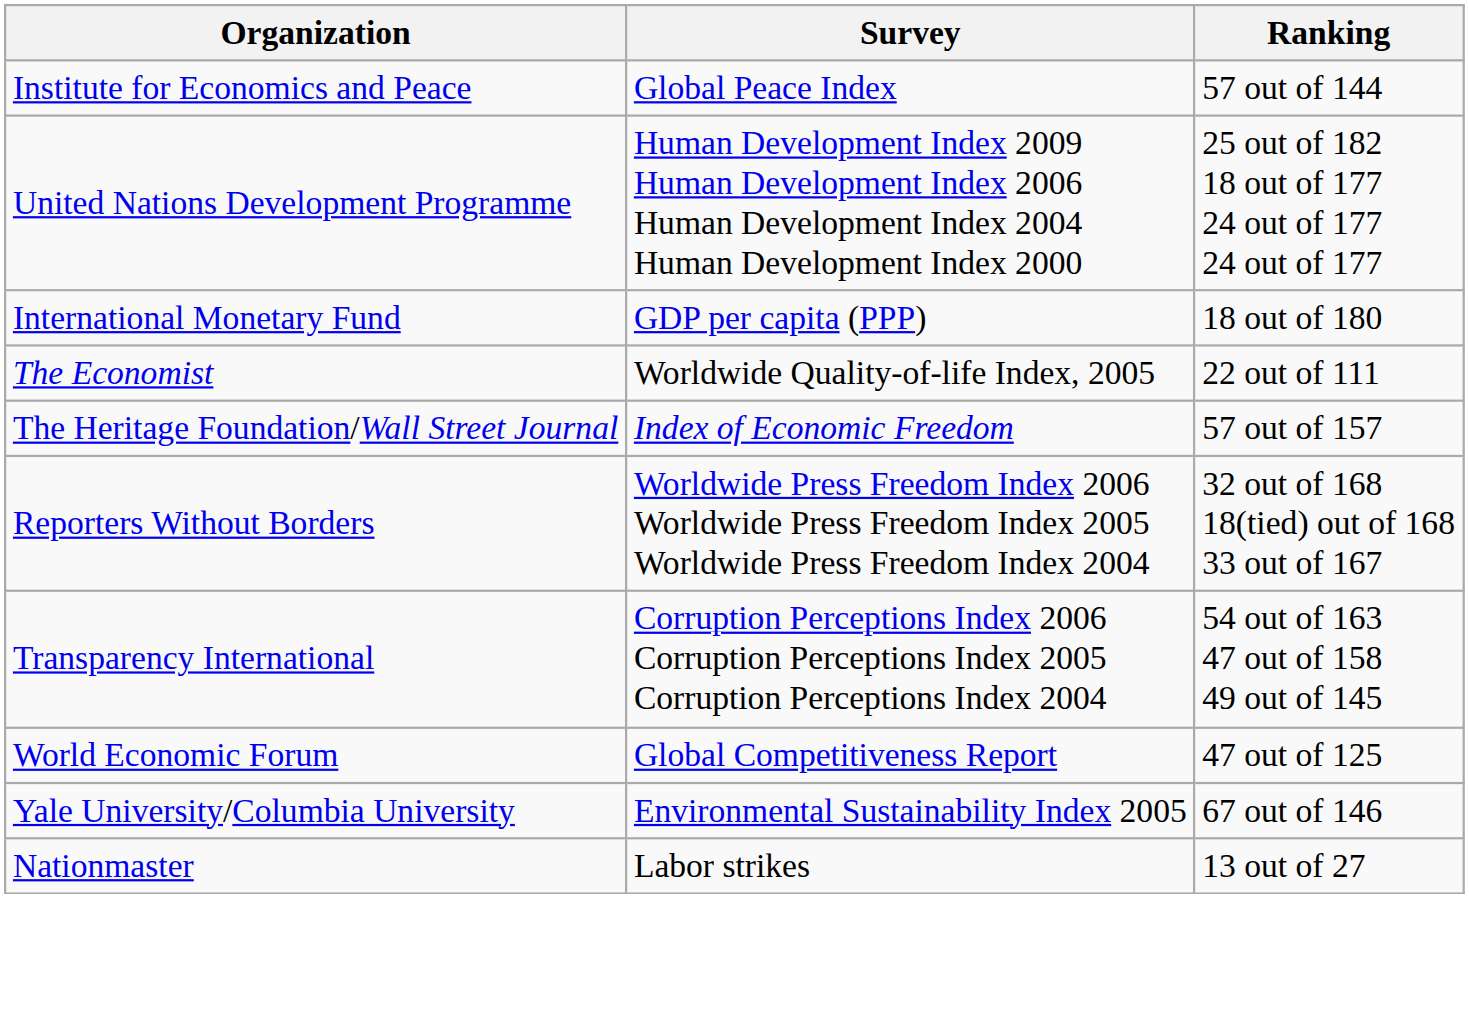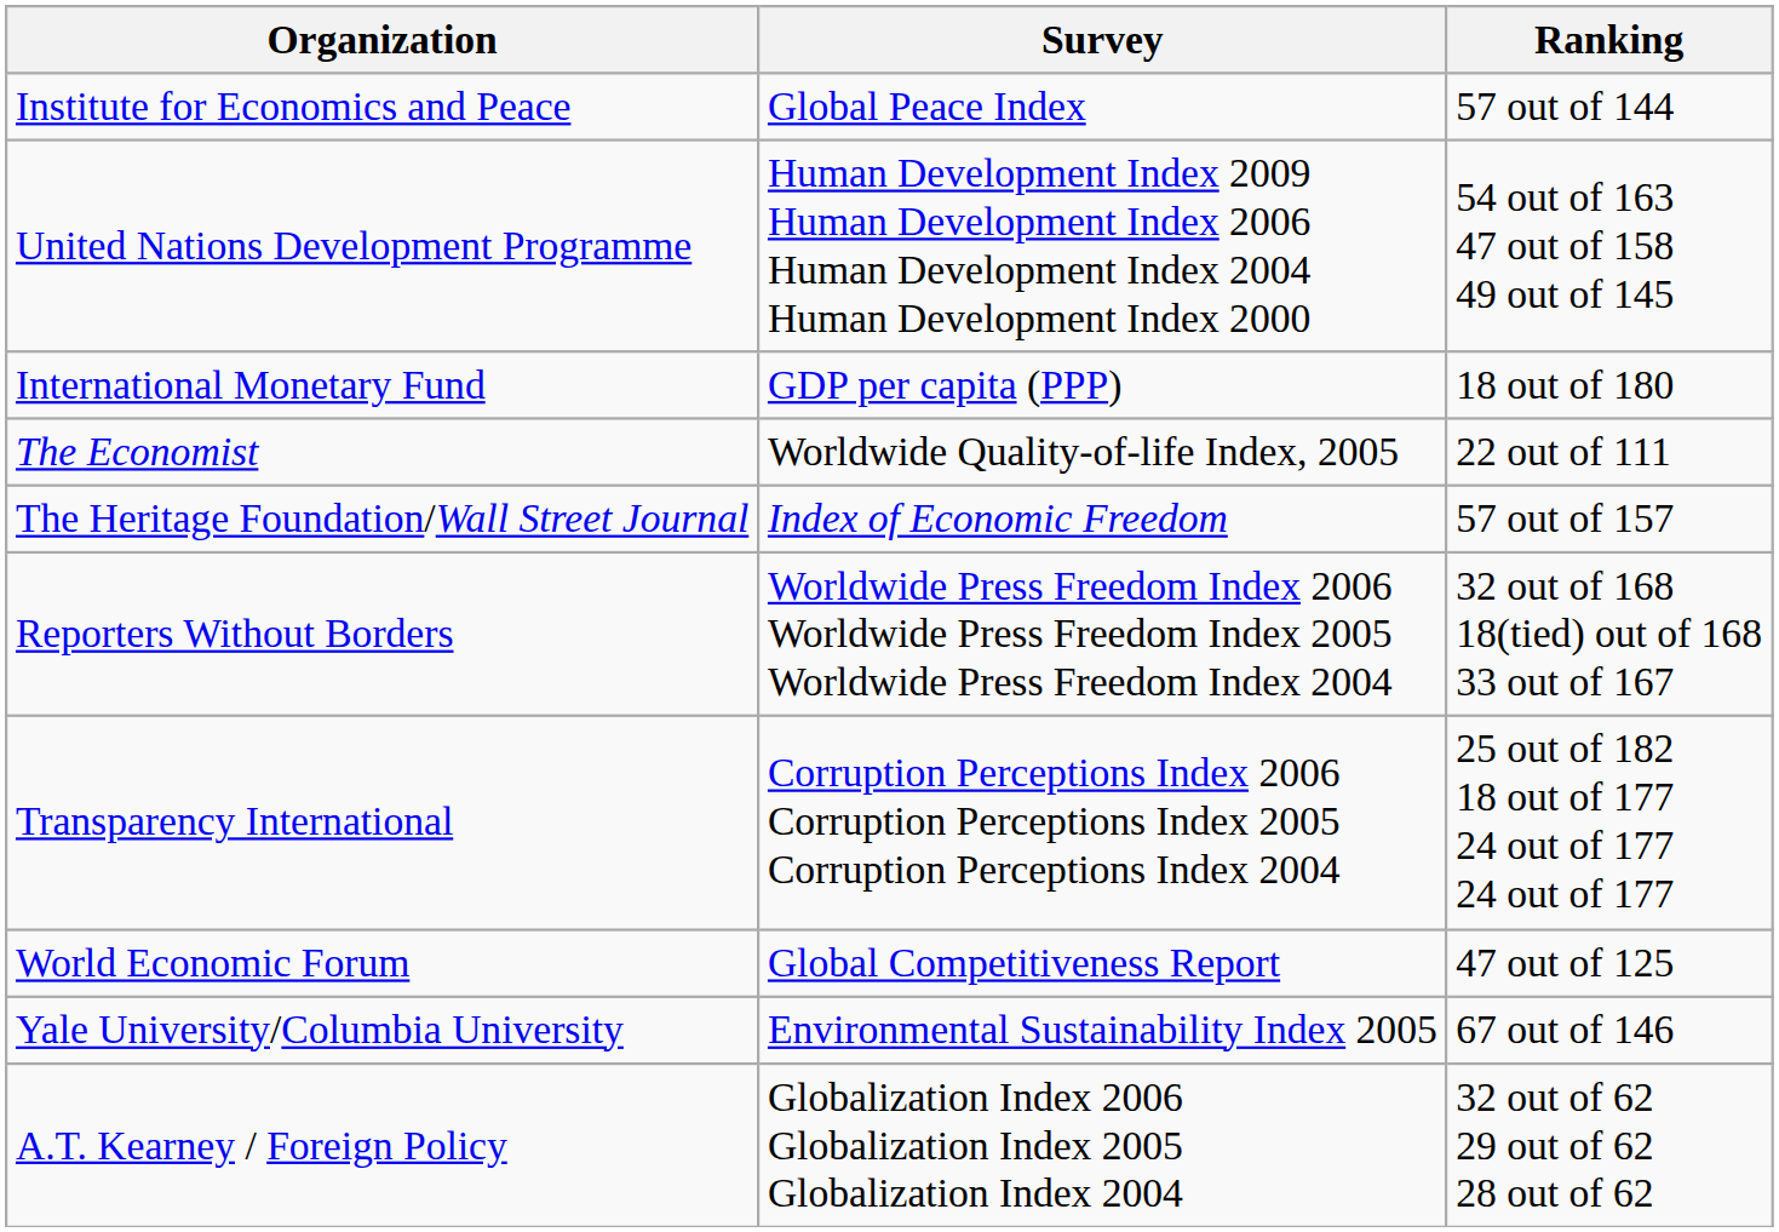United Nations Development Programme | Ranking: 25 out of 182 18 out of 177 24 out of 177 24 out of 177 -> 54 out of 163 47 out of 158 49 out of 145
Transparency International | Ranking: 54 out of 163 47 out of 158 49 out of 145 -> 25 out of 182 18 out of 177 24 out of 177 24 out of 177
- row: Nationmaster | Labor strikes | 13 out of 27
+ row: A.T. Kearney / Foreign Policy | Globalization Index 2006 Globalization Index 2005 Globalization Index 2004 | 32 out of 62 29 out of 62 28 out of 62
